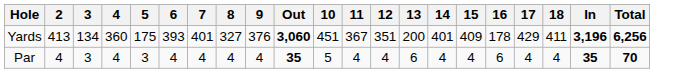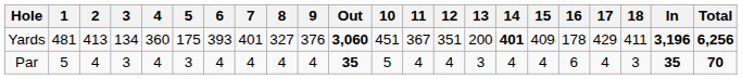+ column: 1 | 481 | 5
Yards | 14: normal -> bold
Par | 13: 6 -> 3
Par | 18: 4 -> 3
